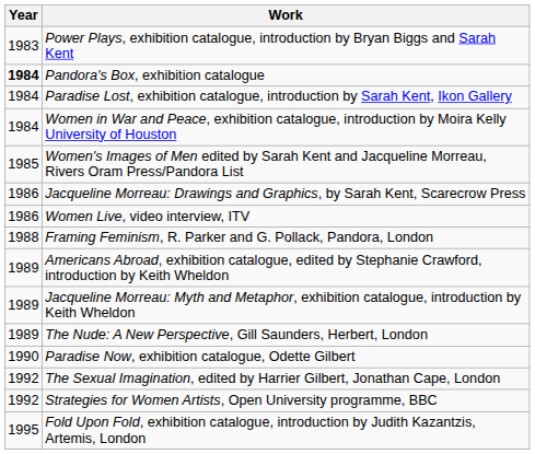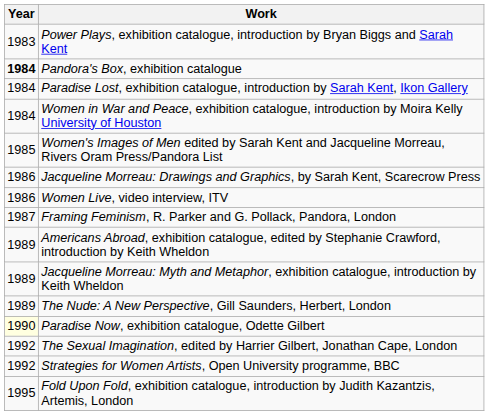Framing Feminism, R. Parker and G. Pollack, Pandora, London | Year: 1988 -> 1987
Paradise Now, exhibition catalogue, Odette Gilbert | Year: no background -> lightyellow background
